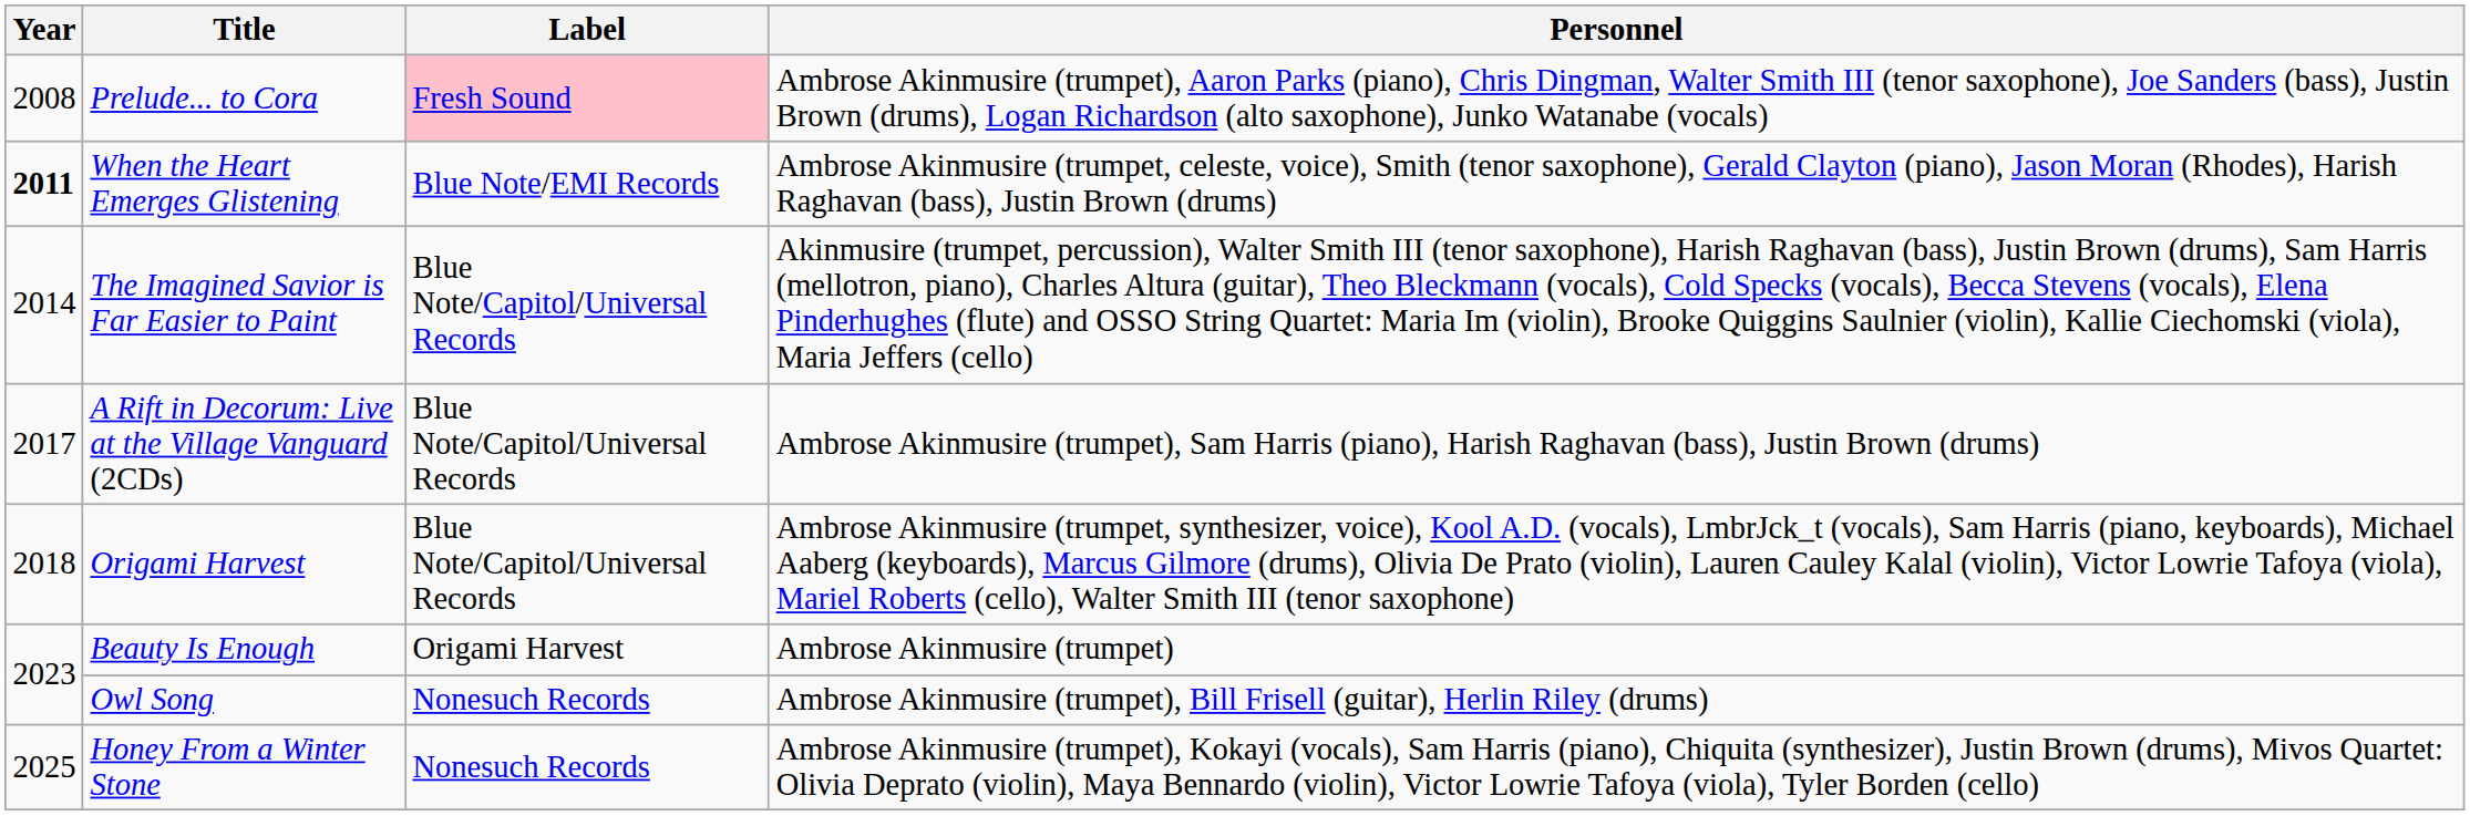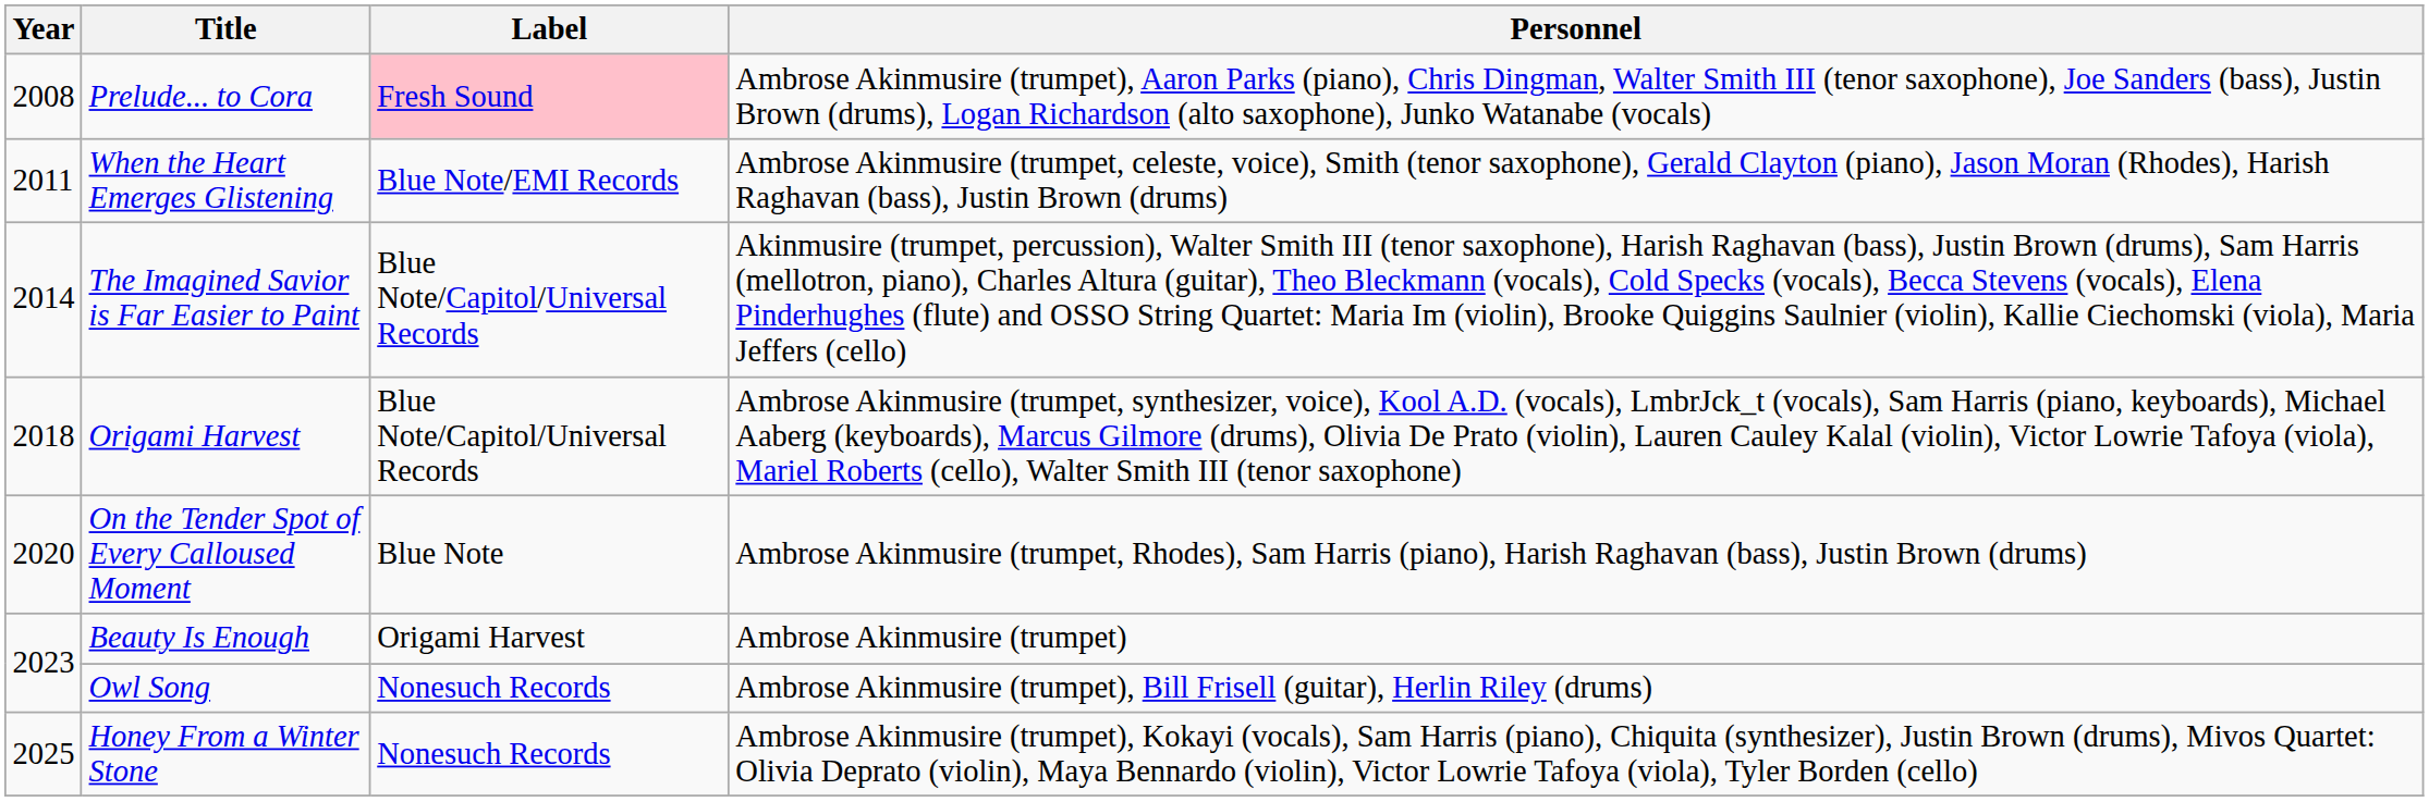When the Heart Emerges Glistening | Year: bold -> normal
- row: 2017 | A Rift in Decorum: Live at the Village Vanguard (2CDs) | Blue Note/Capitol/Universal Records | Ambrose Akinmusire (trumpet), Sam Harris (piano), Harish Raghavan (bass), Justin Brown (drums)
+ row: 2020 | On the Tender Spot of Every Calloused Moment | Blue Note | Ambrose Akinmusire (trumpet, Rhodes), Sam Harris (piano), Harish Raghavan (bass), Justin Brown (drums)
